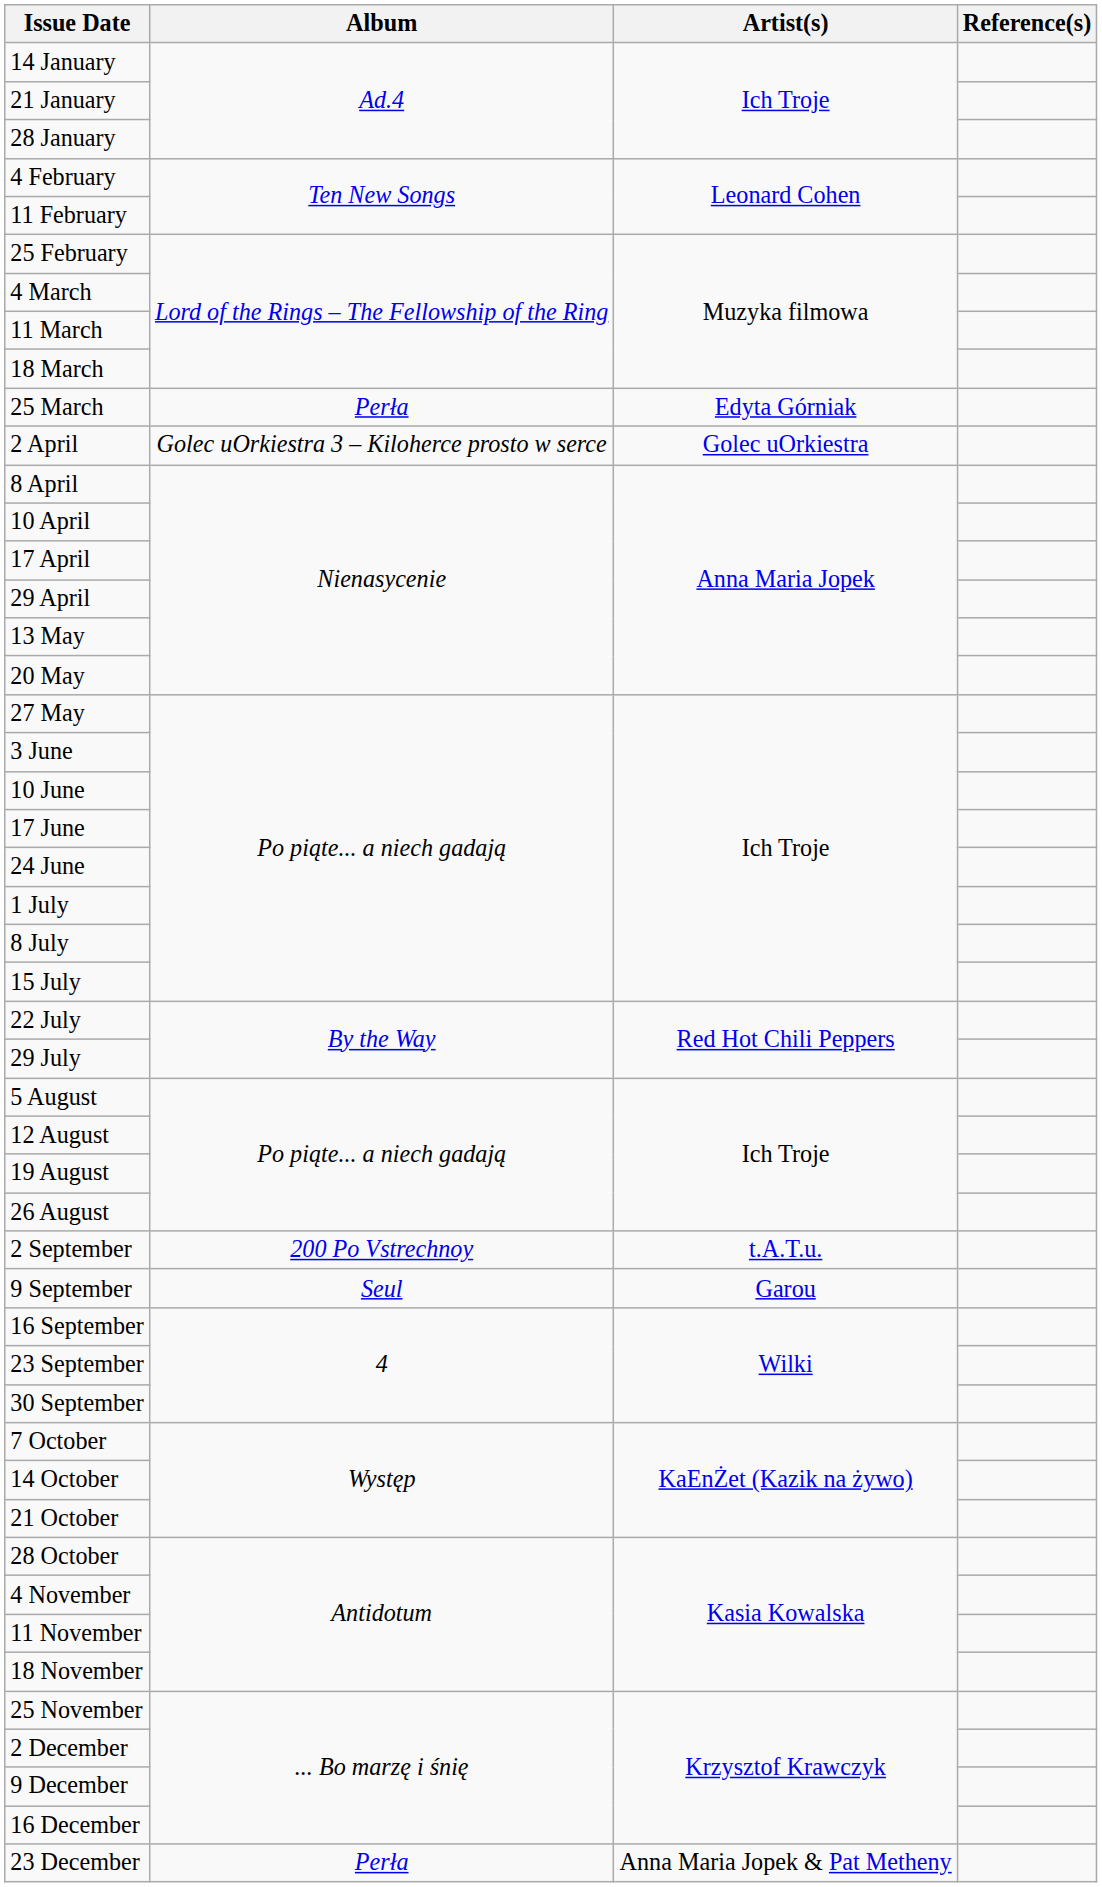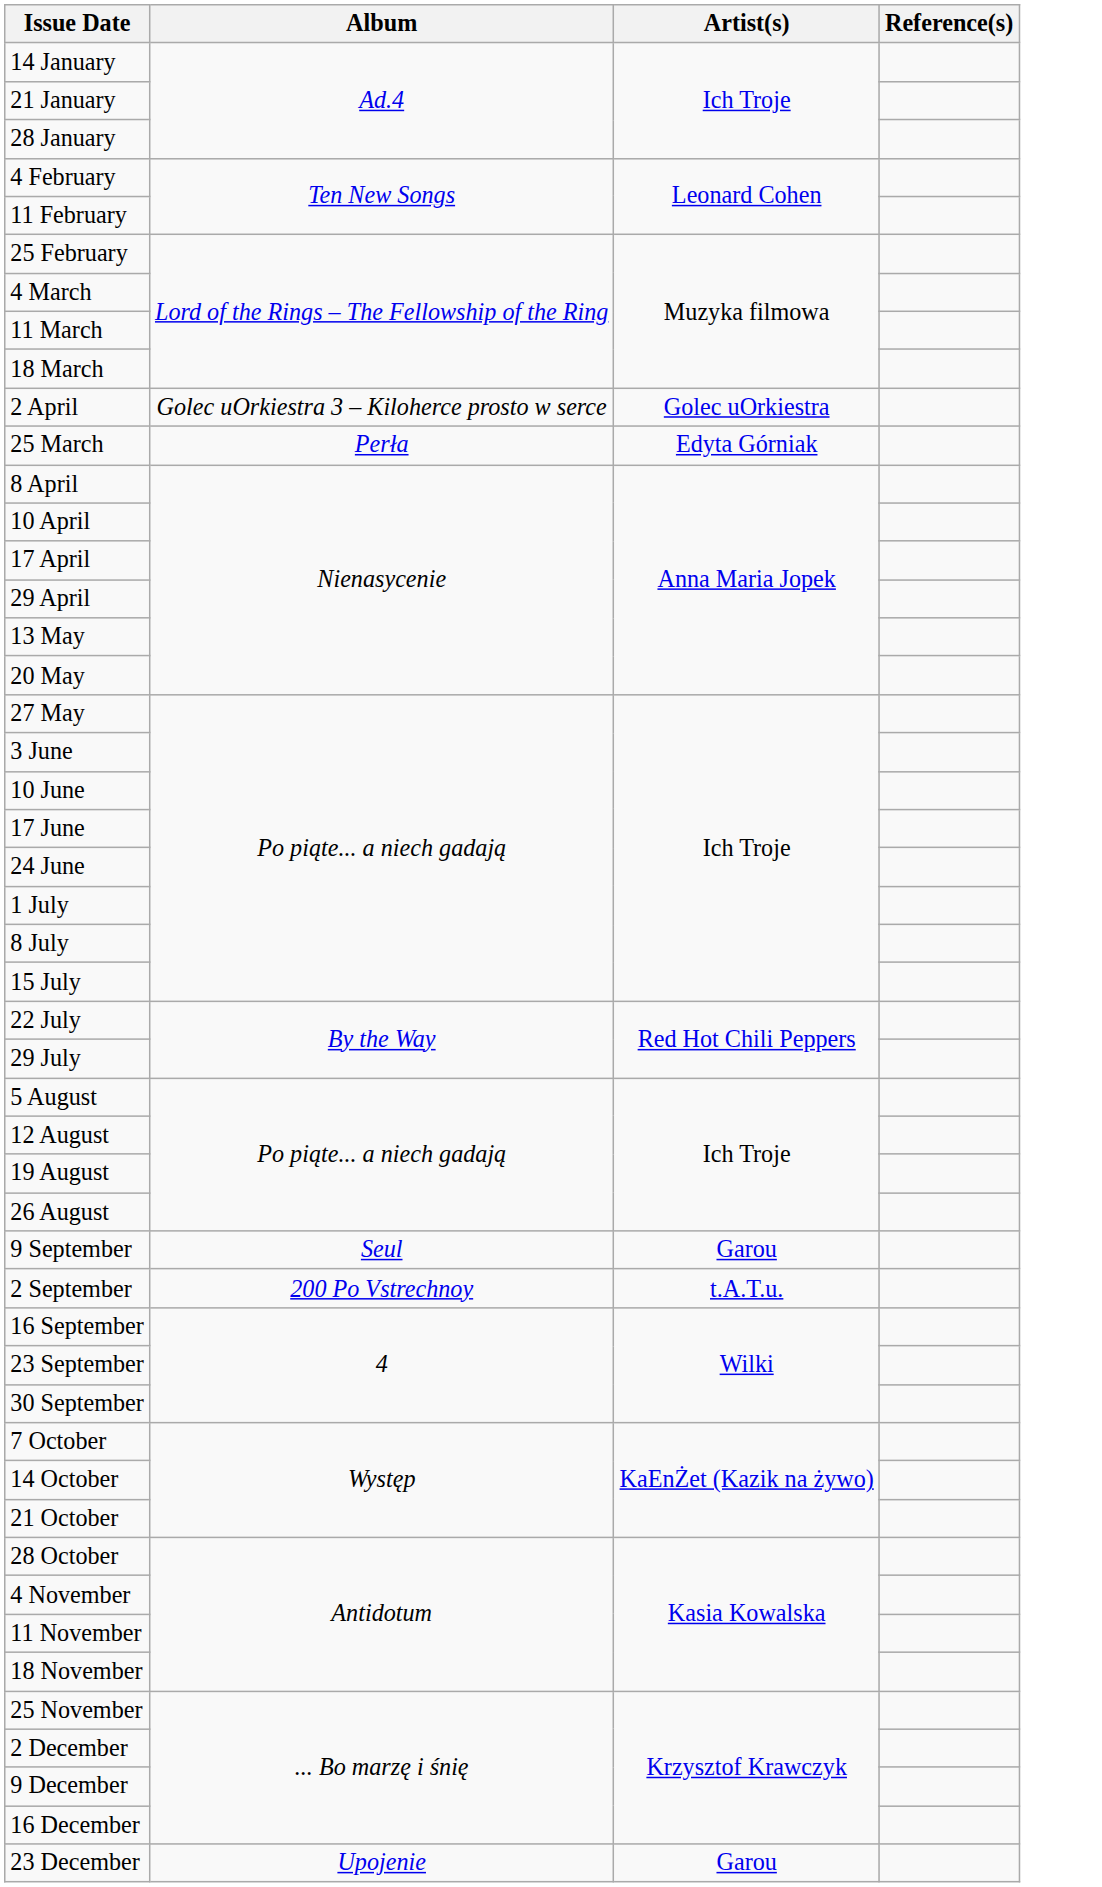rows swapped: 25 March <-> 2 April
rows swapped: 2 September <-> 9 September
23 December | Album: Perła -> Upojenie
23 December | Artist(s): Anna Maria Jopek & Pat Metheny -> Garou
